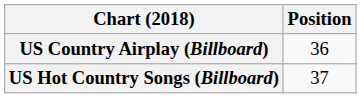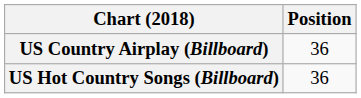US Hot Country Songs (Billboard) | Position: 37 -> 36
